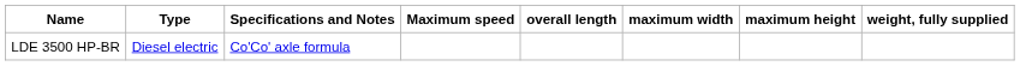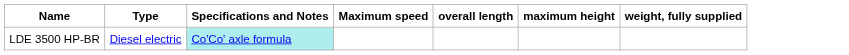- column: maximum width
LDE 3500 HP-BR | Specifications and Notes: no background -> paleturquoise background
